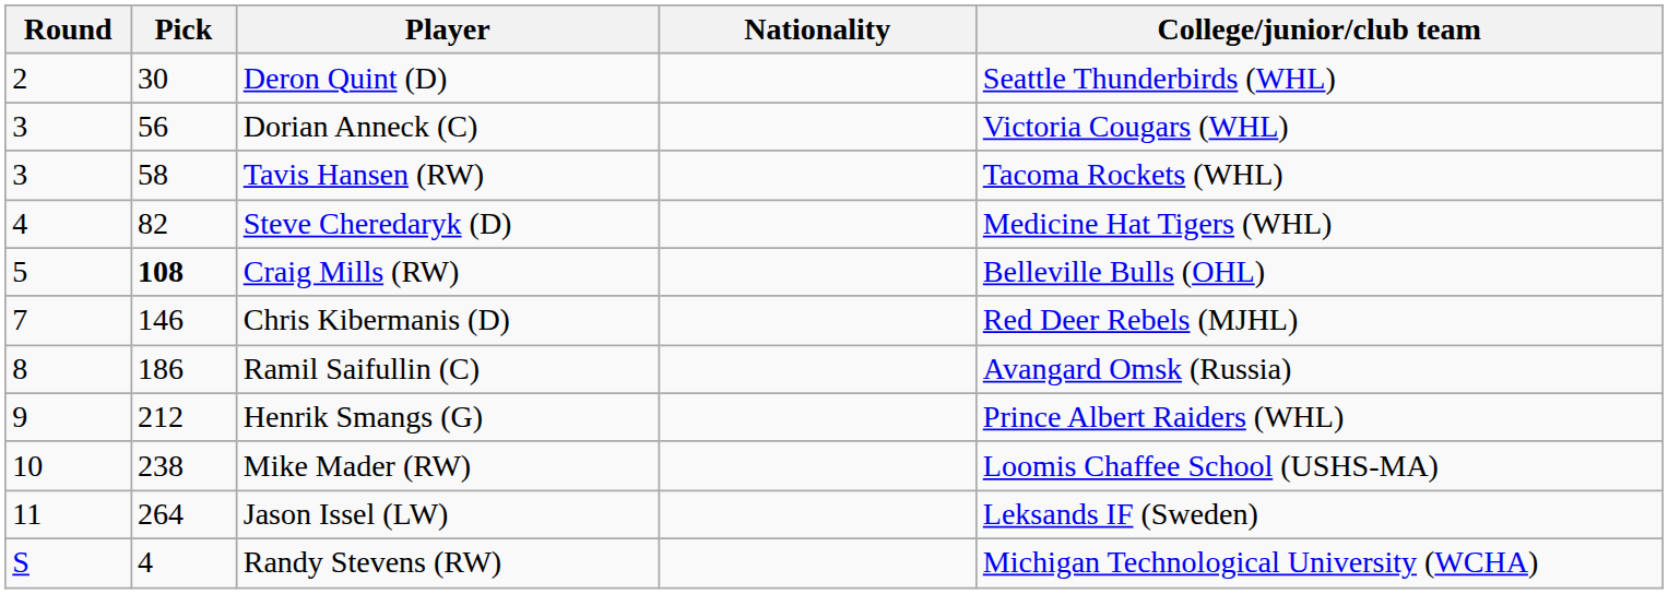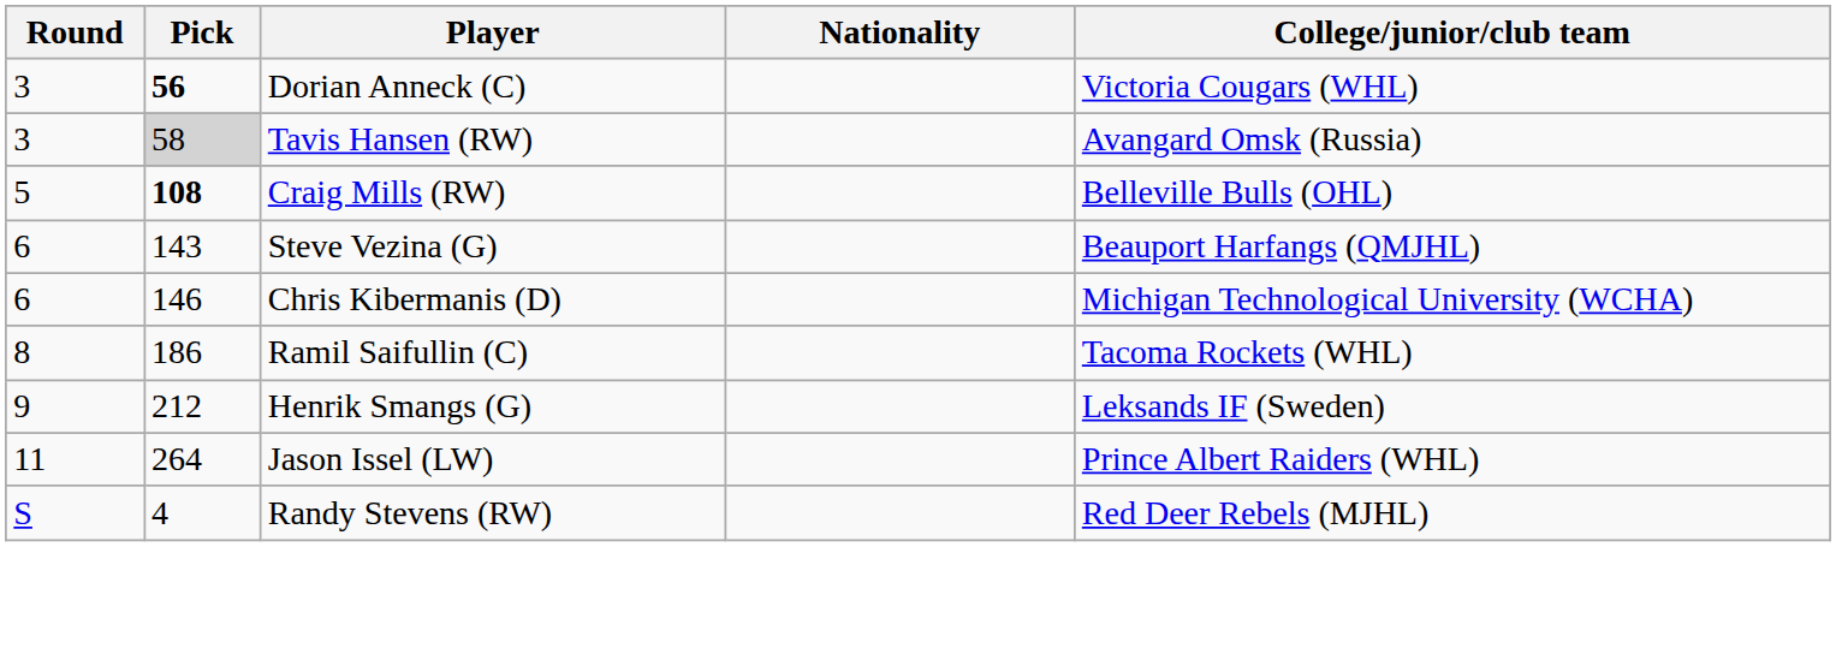- row: 2 | 30 | Deron Quint (D) | Seattle Thunderbirds (WHL)
Dorian Anneck (C) | Pick: normal -> bold
Tavis Hansen (RW) | Pick: no background -> lightgrey background
Tavis Hansen (RW) | College/junior/club team: Tacoma Rockets (WHL) -> Avangard Omsk (Russia)
- row: 4 | 82 | Steve Cheredaryk (D) | Medicine Hat Tigers (WHL)
+ row: 6 | 143 | Steve Vezina (G) | Beauport Harfangs (QMJHL)
Chris Kibermanis (D) | Round: 7 -> 6
Chris Kibermanis (D) | College/junior/club team: Red Deer Rebels (MJHL) -> Michigan Technological University (WCHA)
Ramil Saifullin (C) | College/junior/club team: Avangard Omsk (Russia) -> Tacoma Rockets (WHL)
Henrik Smangs (G) | College/junior/club team: Prince Albert Raiders (WHL) -> Leksands IF (Sweden)
- row: 10 | 238 | Mike Mader (RW) | Loomis Chaffee School (USHS-MA)
Jason Issel (LW) | College/junior/club team: Leksands IF (Sweden) -> Prince Albert Raiders (WHL)
Randy Stevens (RW) | College/junior/club team: Michigan Technological University (WCHA) -> Red Deer Rebels (MJHL)
